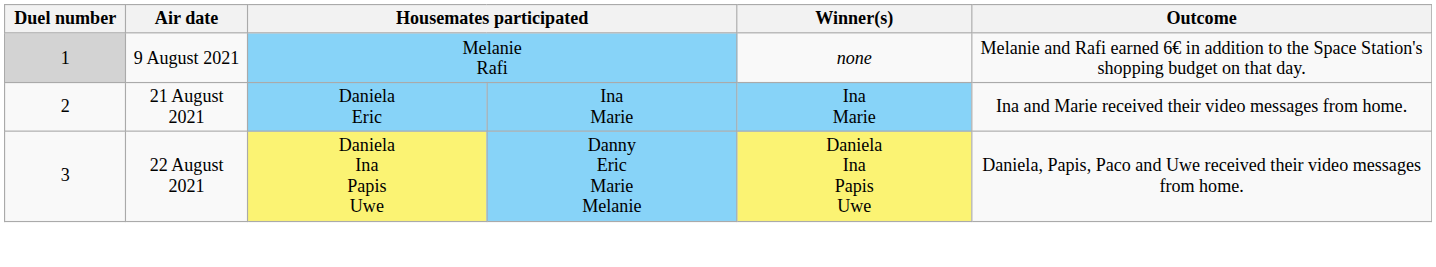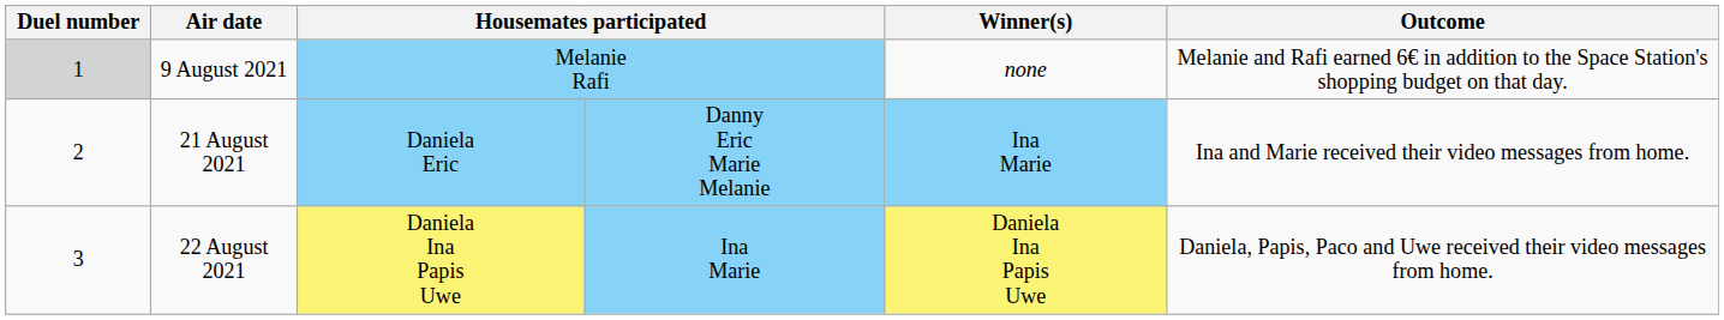21 August 2021 | column 4: Ina Marie -> Danny Eric Marie Melanie
22 August 2021 | column 4: Danny Eric Marie Melanie -> Ina Marie
